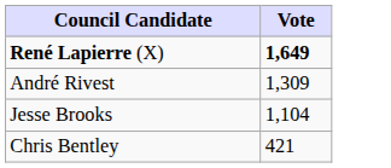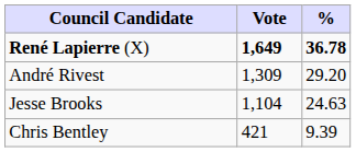+ column: % | 36.78 | 29.20 | 24.63 | 9.39
